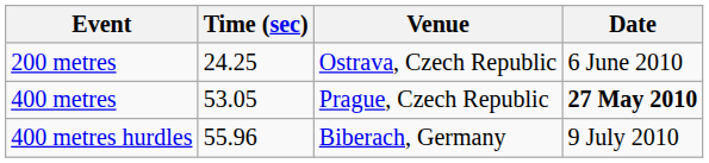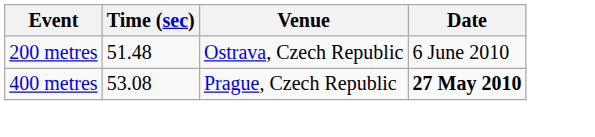200 metres | Time (sec): 24.25 -> 51.48
400 metres | Time (sec): 53.05 -> 53.08
- row: 400 metres hurdles | 55.96 | Biberach, Germany | 9 July 2010
